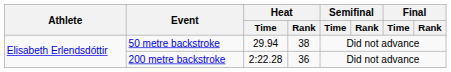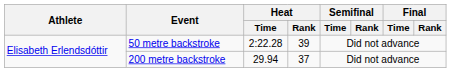50 metre backstroke | Heat / Time: 29.94 -> 2:22.28
50 metre backstroke | Heat / Rank: 38 -> 39
200 metre backstroke | Heat / Time: 2:22.28 -> 29.94
200 metre backstroke | Heat / Rank: 36 -> 37
